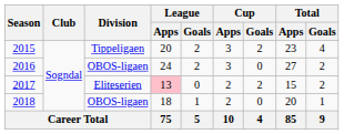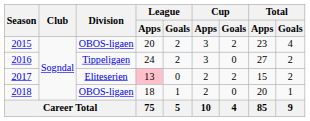2015 | Division: Tippeligaen -> OBOS-ligaen
2016 | Division: OBOS-ligaen -> Tippeligaen
